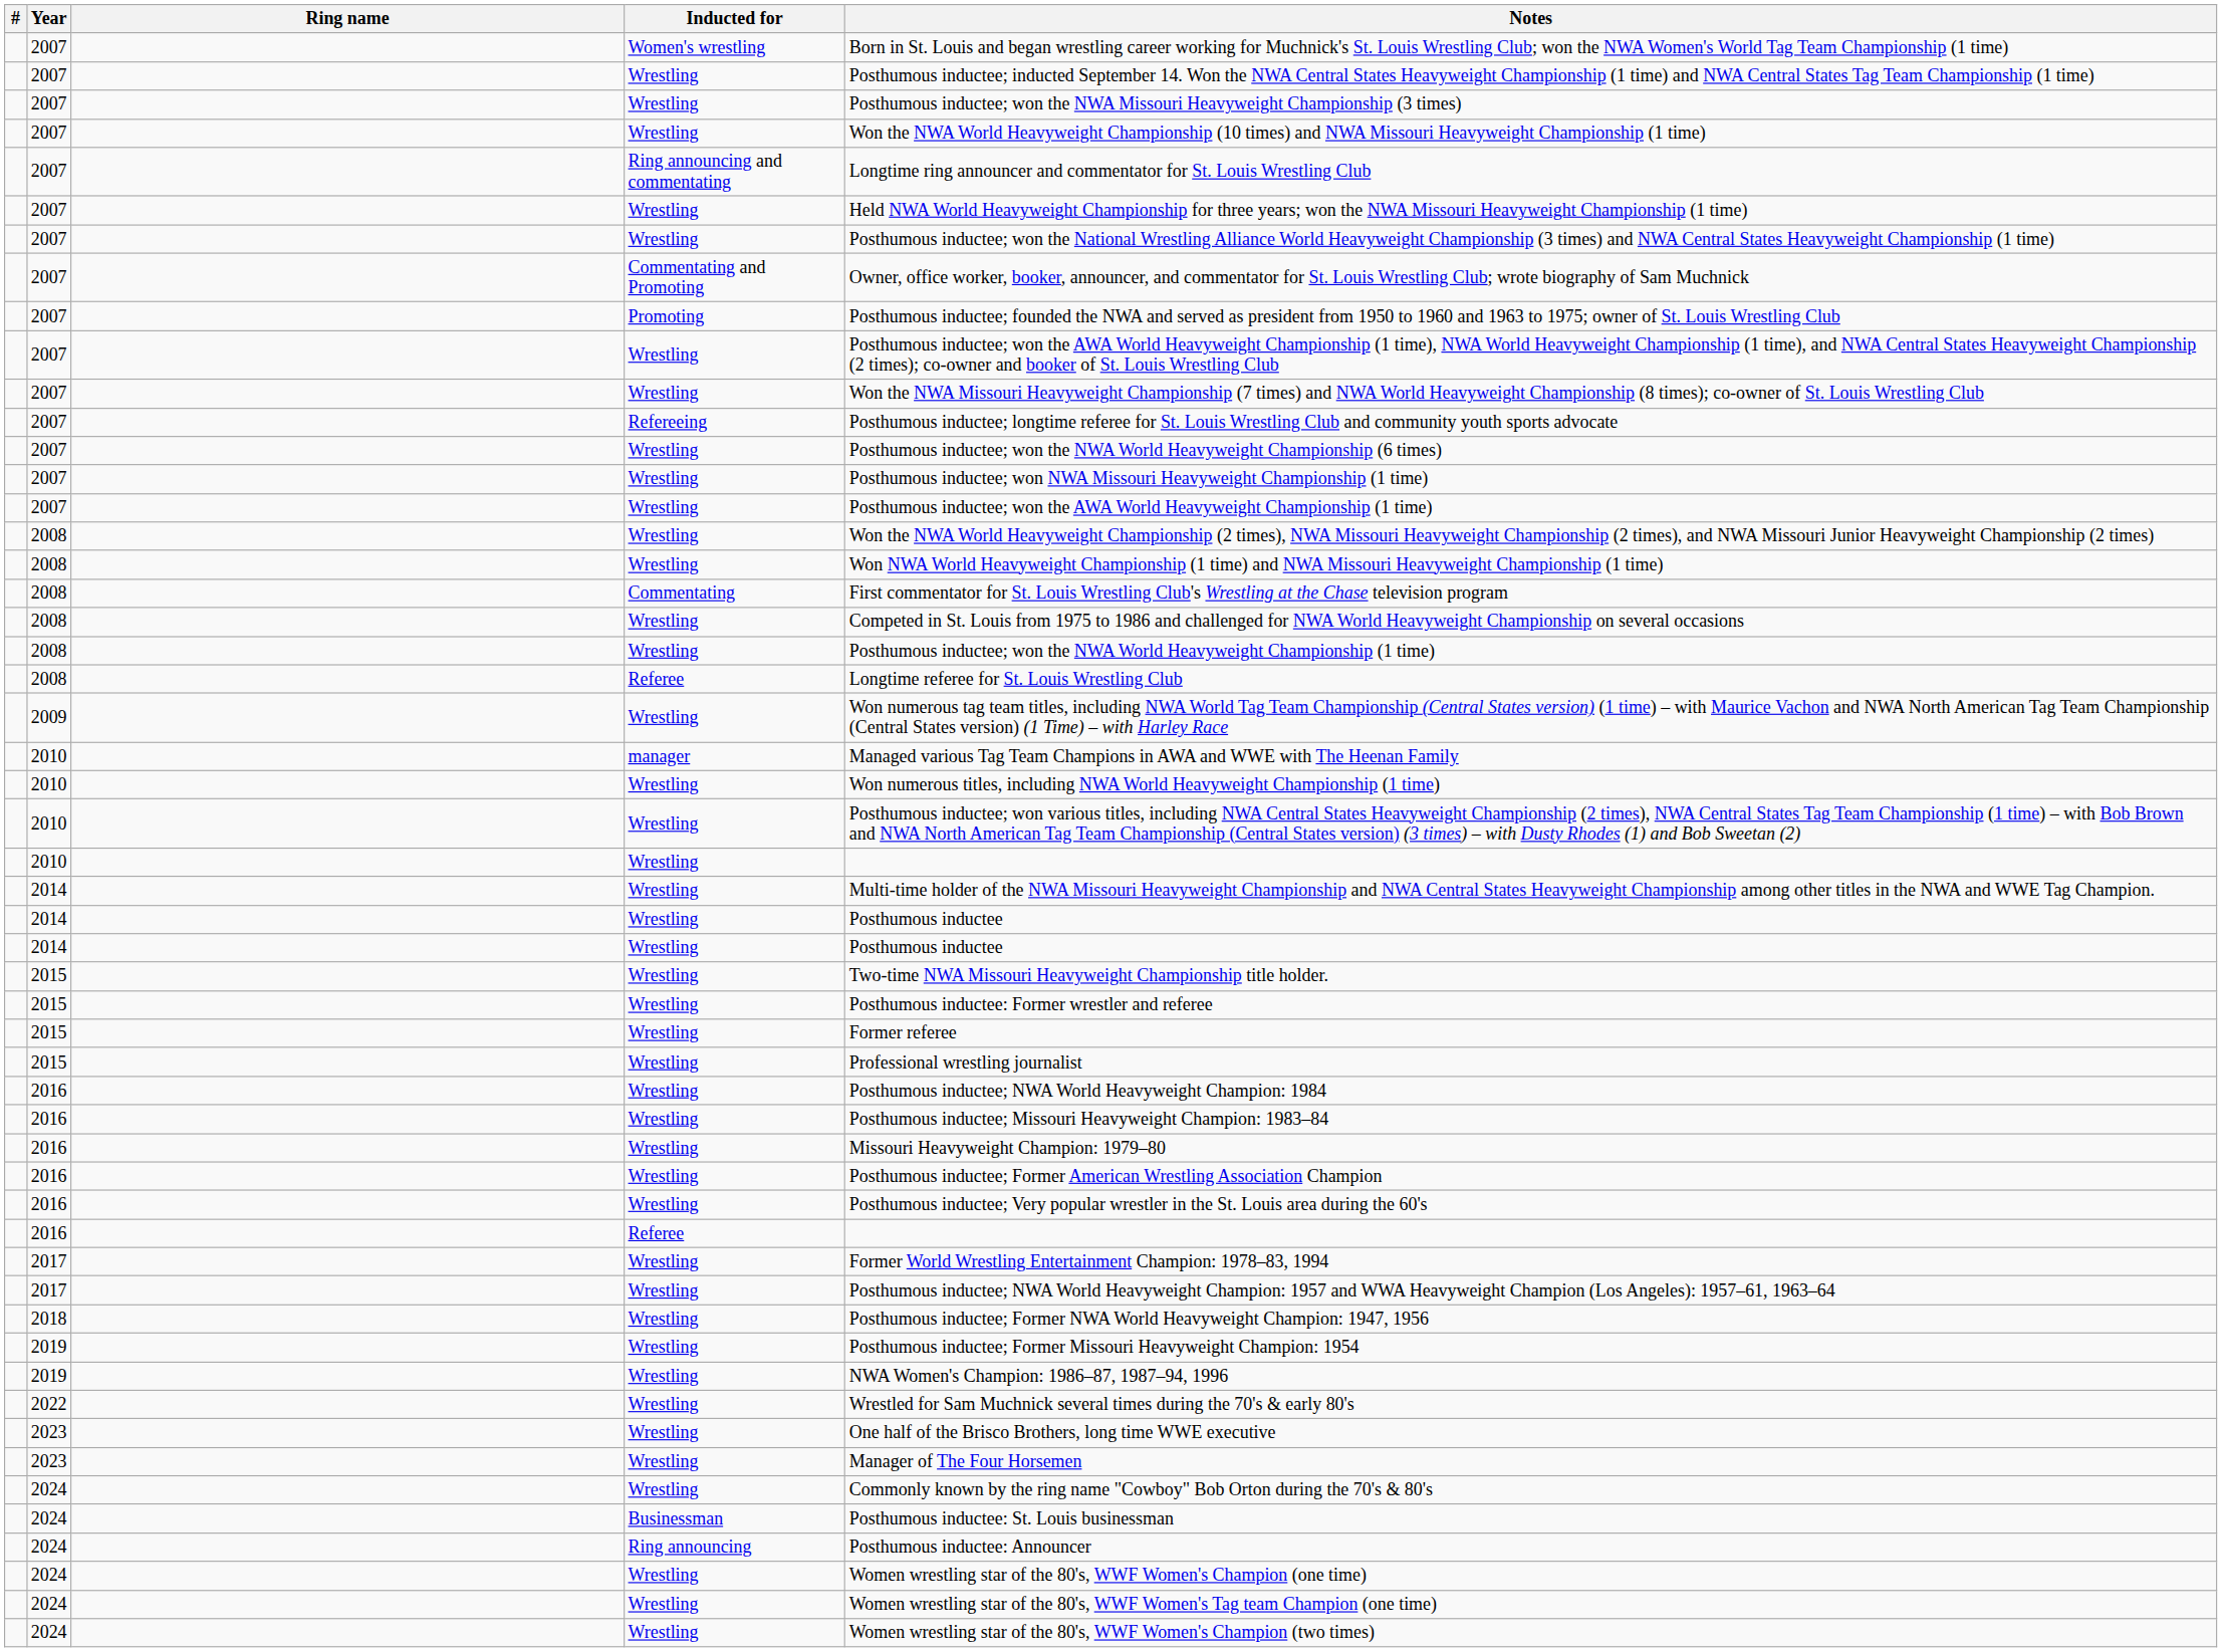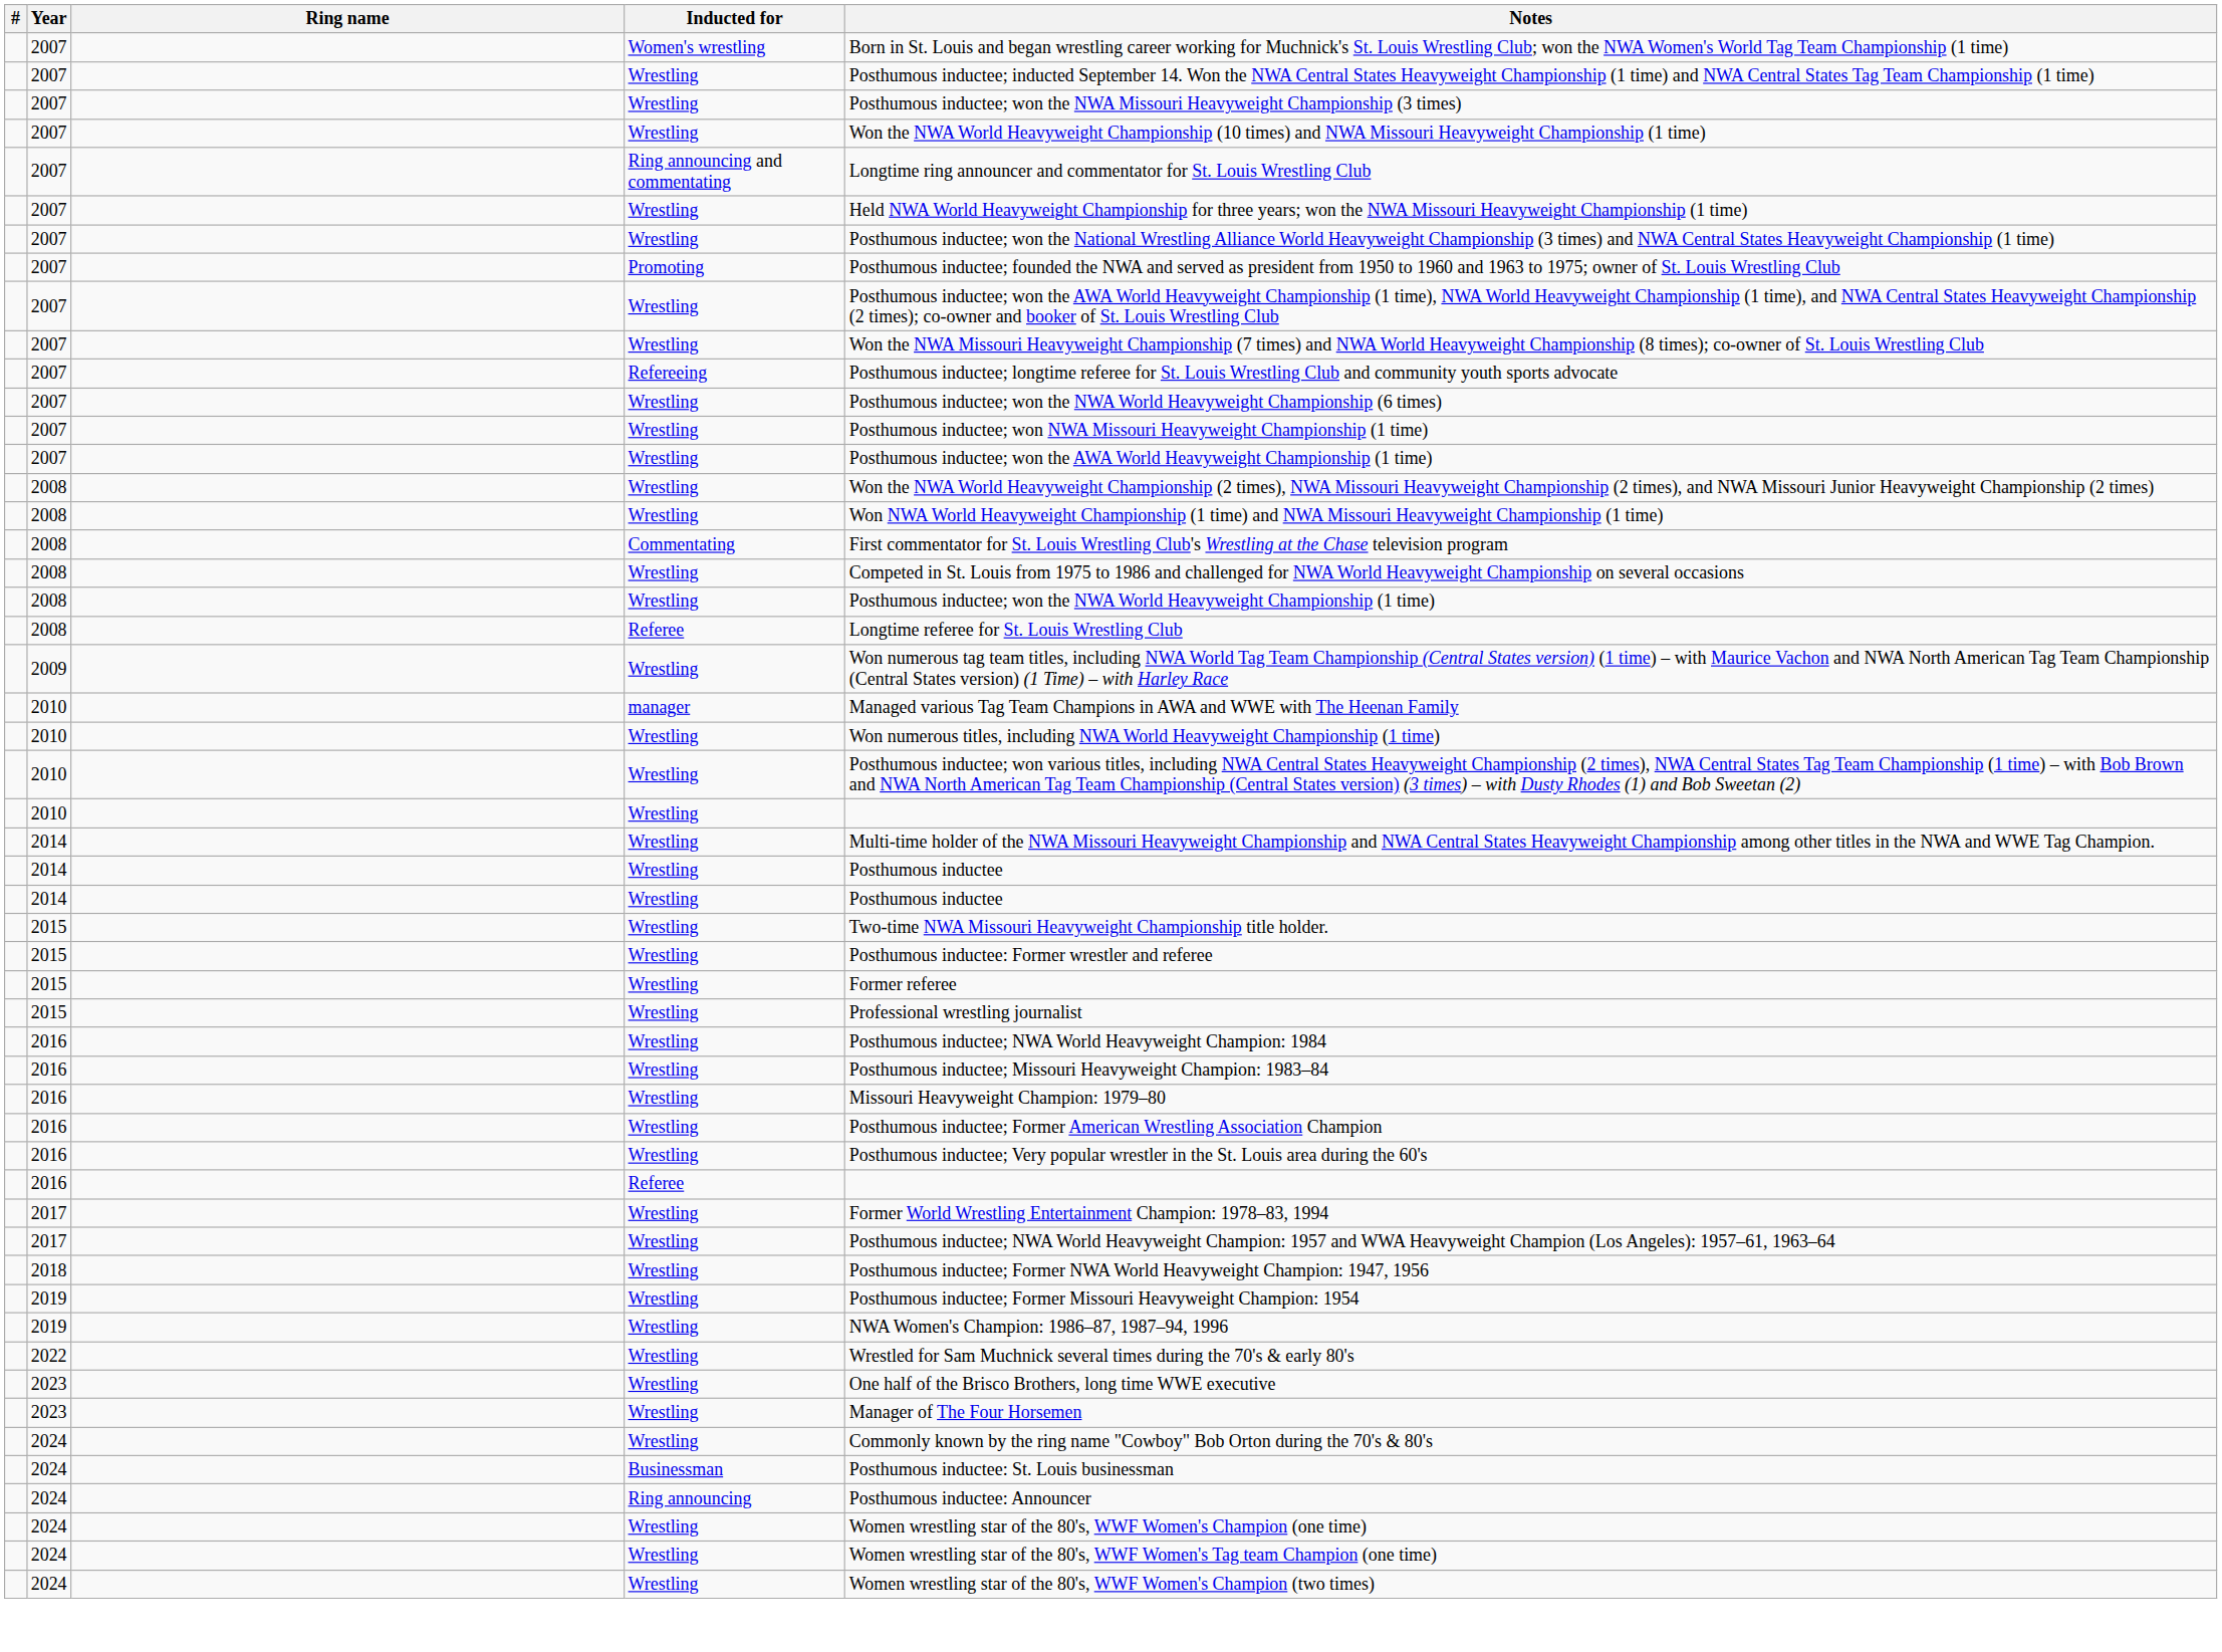- row: 2007 | Commentating and Promoting | Owner, office worker, booker, announcer, and commentator for St. Louis Wrestling Club; wrote biography of Sam Muchnick
